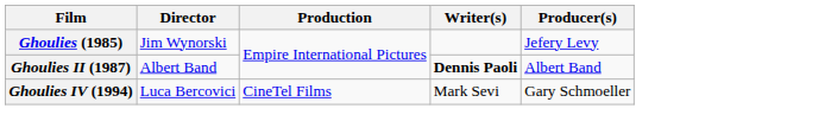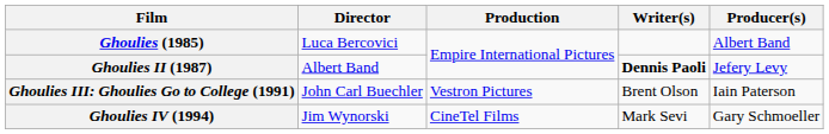Ghoulies (1985) | Director: Jim Wynorski -> Luca Bercovici
Ghoulies (1985) | Producer(s): Jefery Levy -> Albert Band
Ghoulies II (1987) | Producer(s): Albert Band -> Jefery Levy
+ row: Ghoulies III: Ghoulies Go to College (1991) | John Carl Buechler | Vestron Pictures | Brent Olson | Iain Paterson
Ghoulies IV (1994) | Director: Luca Bercovici -> Jim Wynorski
